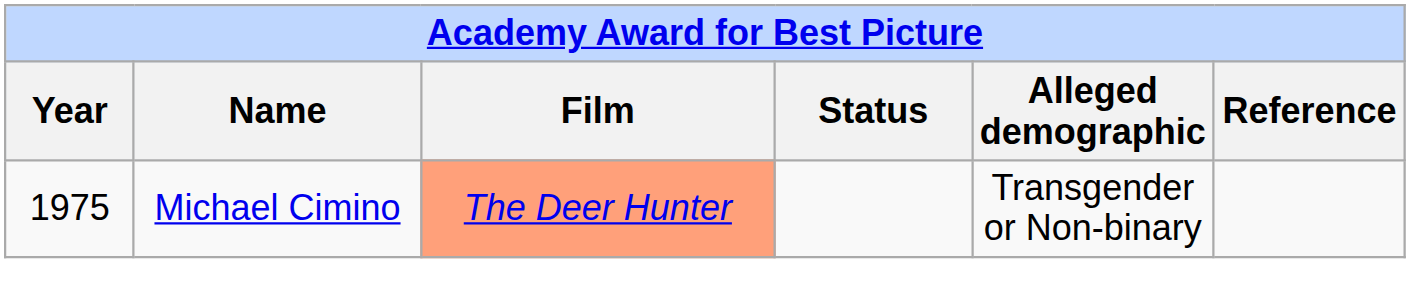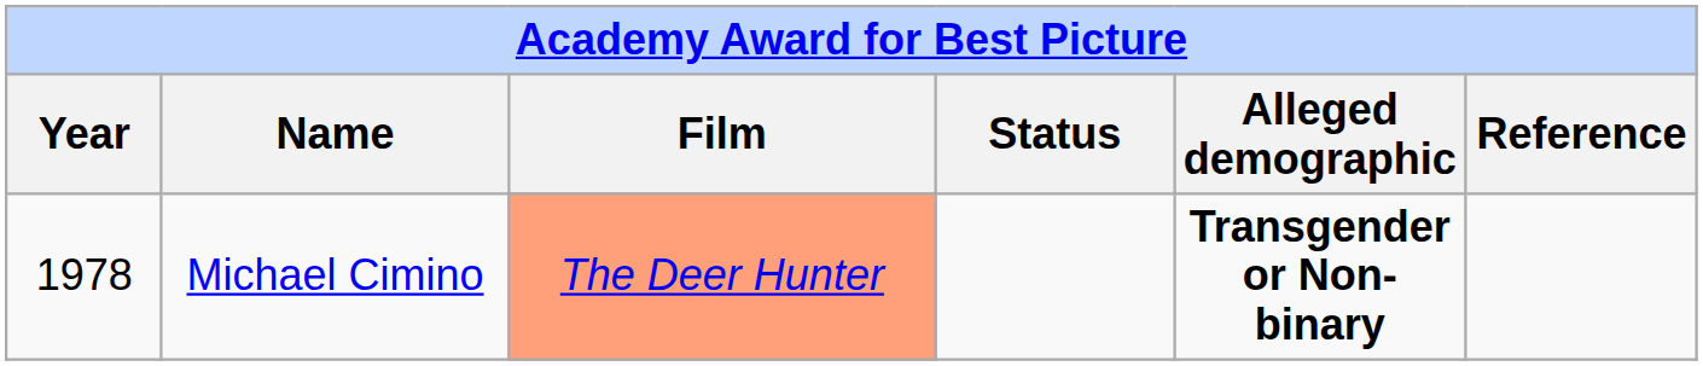Michael Cimino | Year: 1975 -> 1978
Michael Cimino | Alleged demographic: normal -> bold
